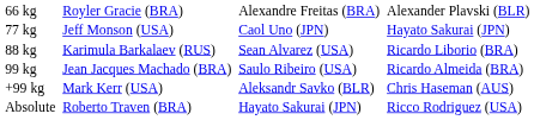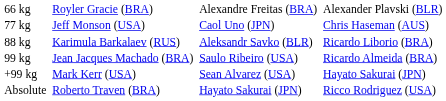77 kg | column 4: Hayato Sakurai (JPN) -> Chris Haseman (AUS)
88 kg | column 3: Sean Alvarez (USA) -> Aleksandr Savko (BLR)
+99 kg | column 3: Aleksandr Savko (BLR) -> Sean Alvarez (USA)
+99 kg | column 4: Chris Haseman (AUS) -> Hayato Sakurai (JPN)
